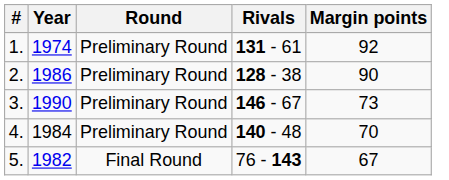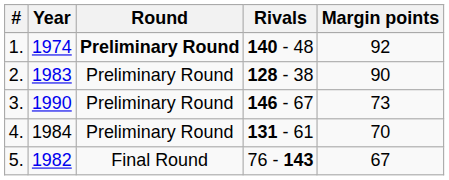1. | Round: normal -> bold
1. | Rivals: 131 - 61 -> 140 - 48
2. | Year: 1986 -> 1983
4. | Rivals: 140 - 48 -> 131 - 61
